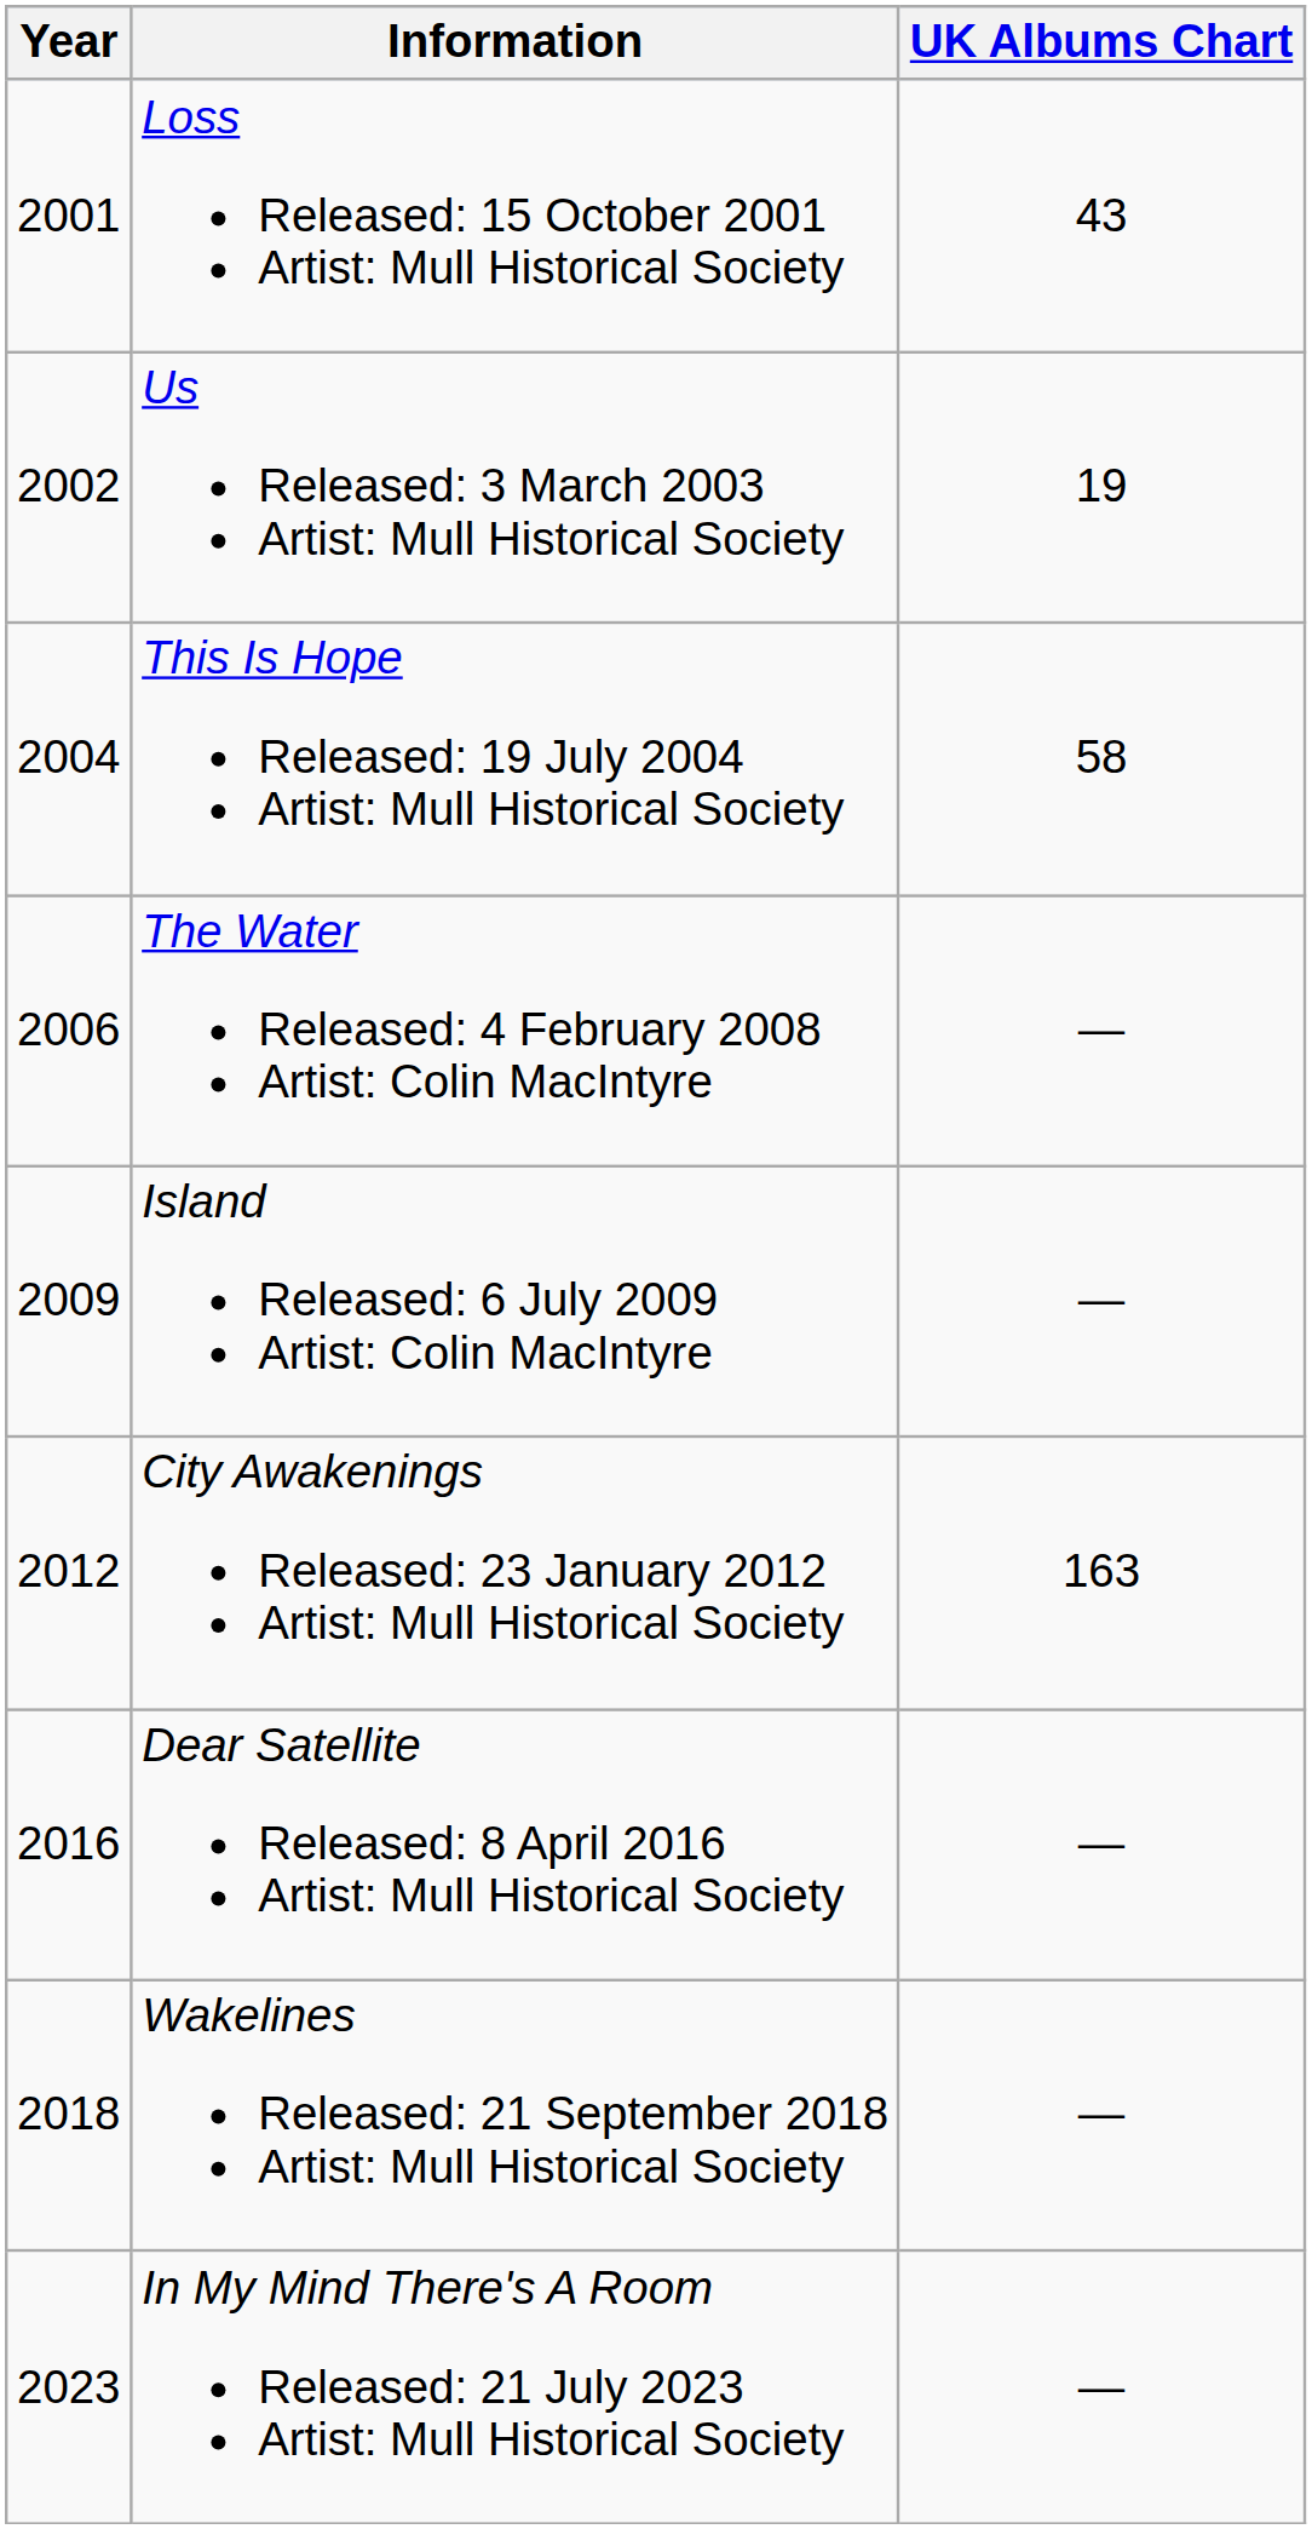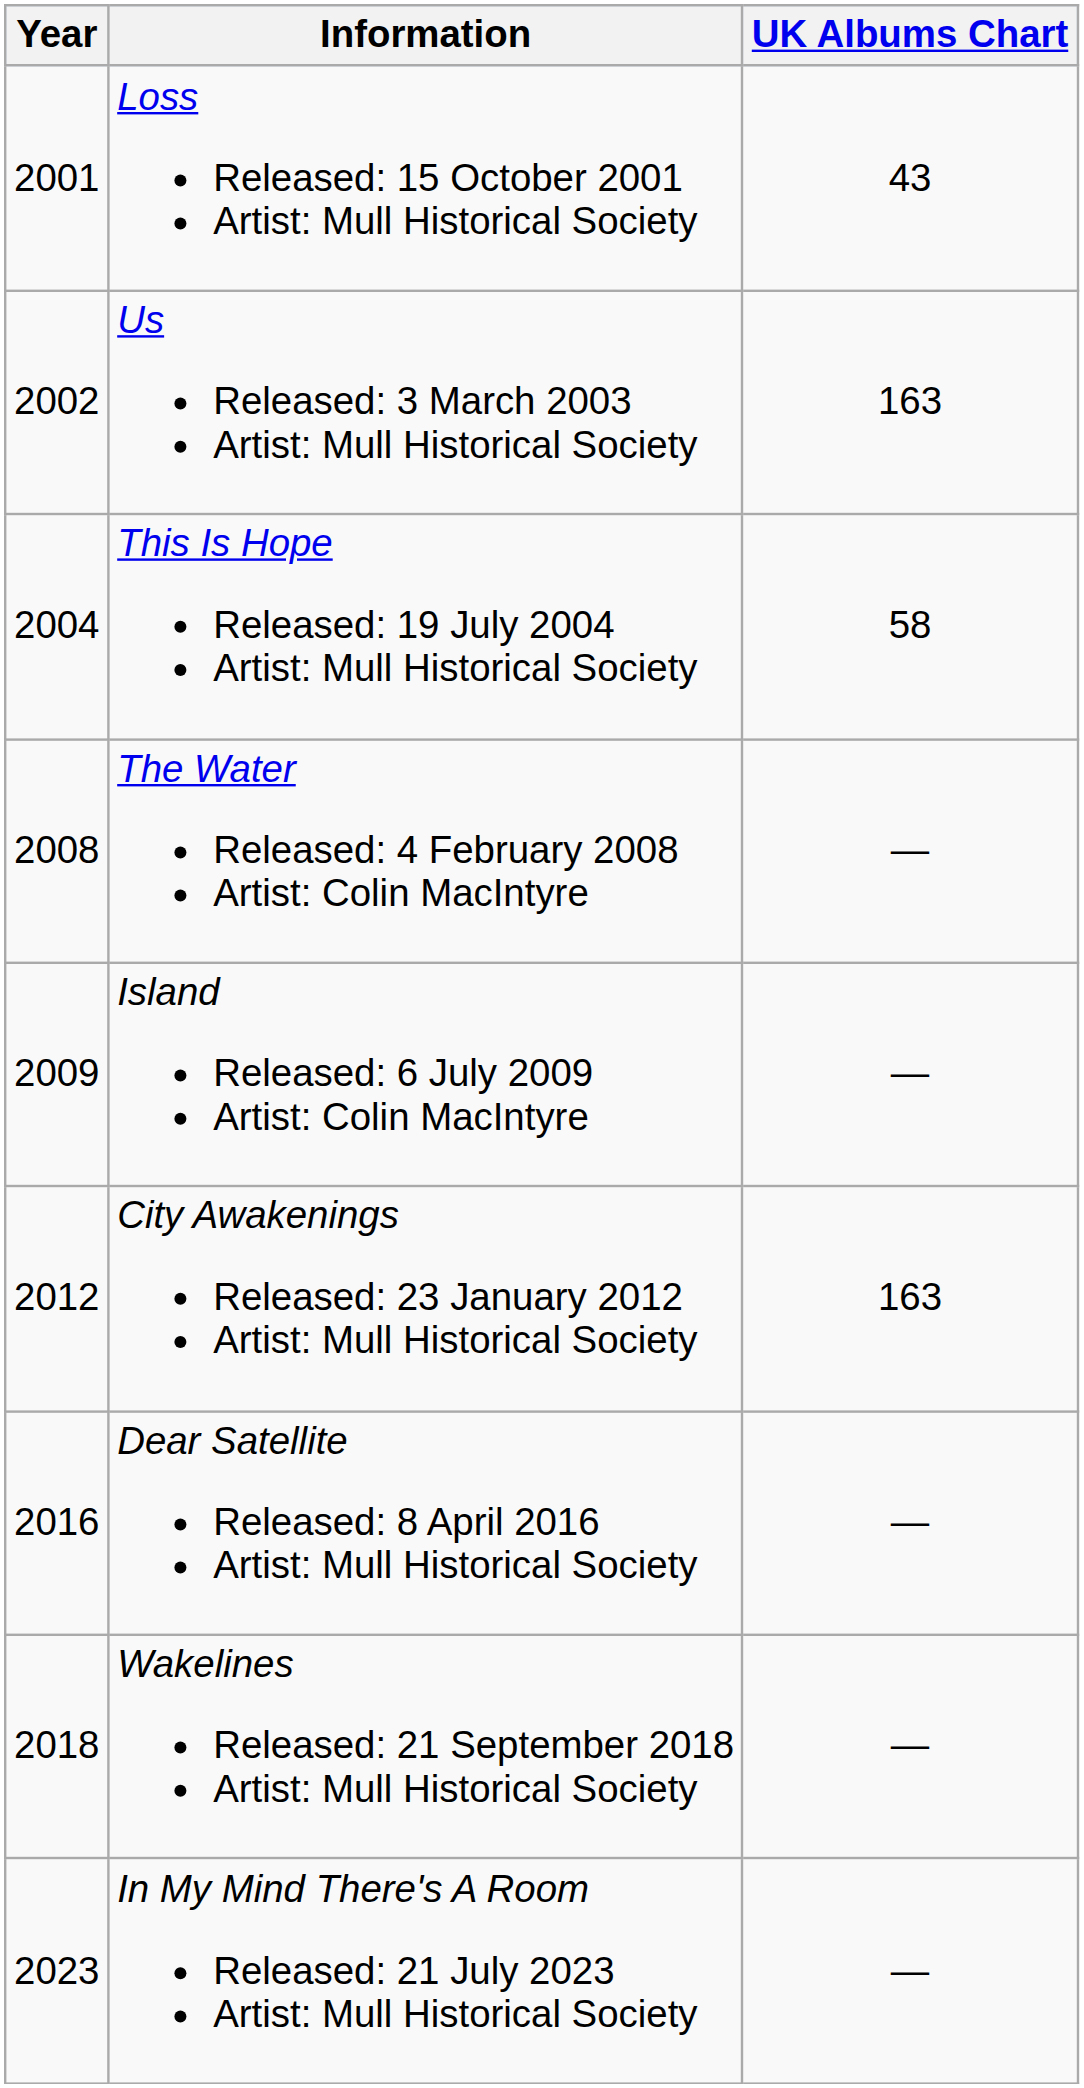Us Released: 3 March 2003 Artist: Mull Historical Society | UK Albums Chart: 19 -> 163
The Water Released: 4 February 2008 Artist: Colin MacIntyre | Year: 2006 -> 2008
